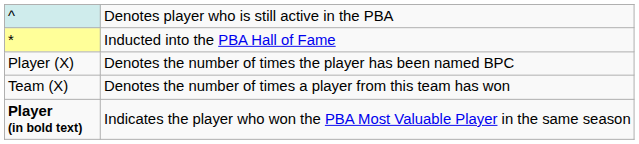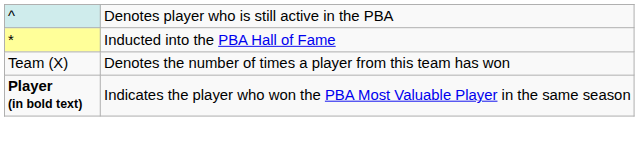- row: Player (X) | Denotes the number of times the player has been named BPC
